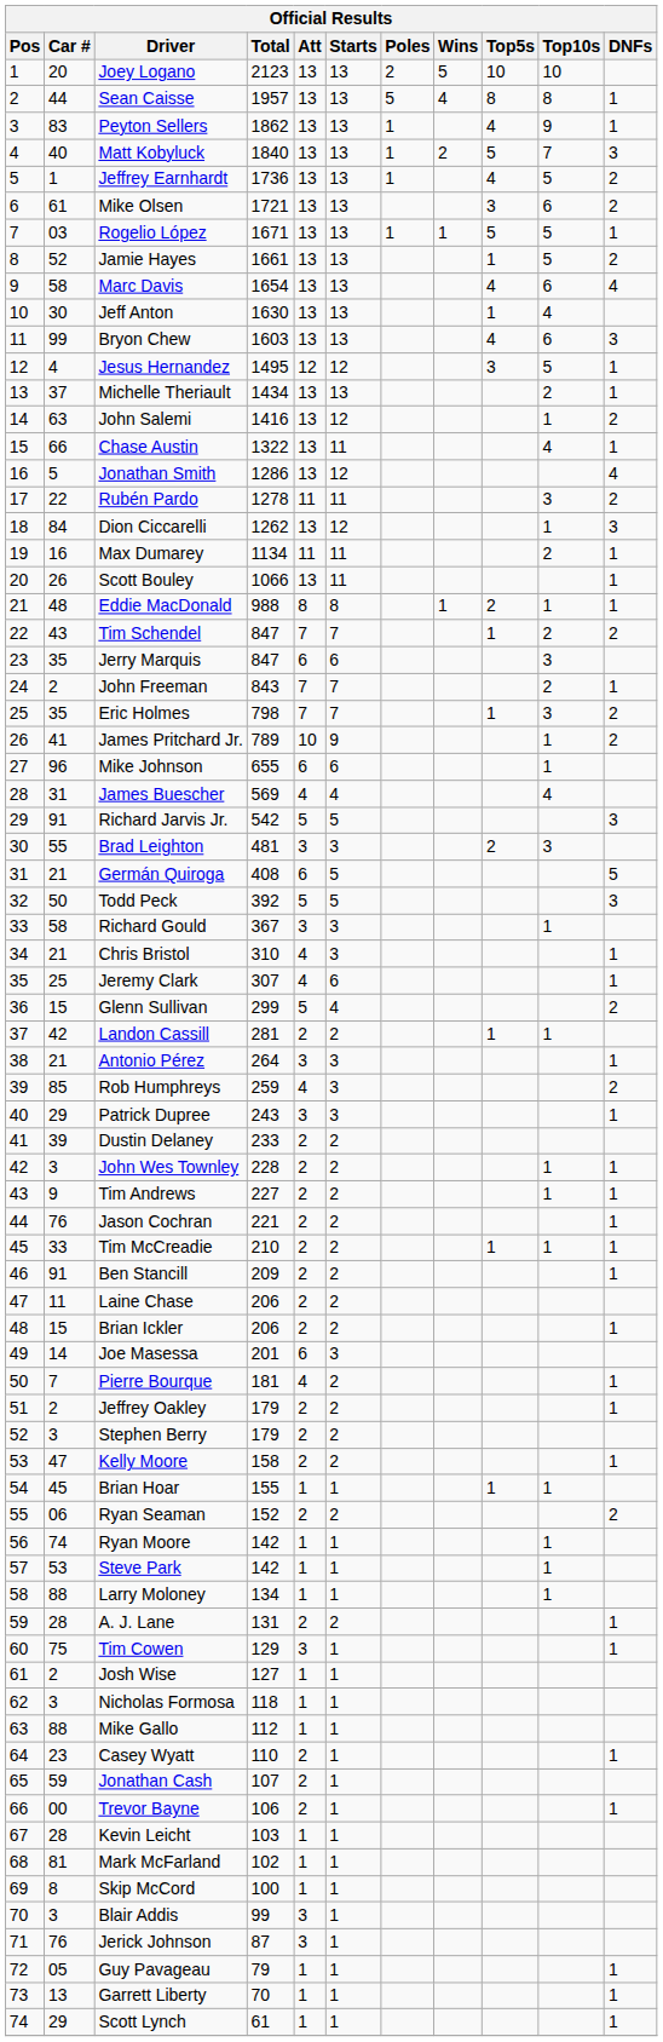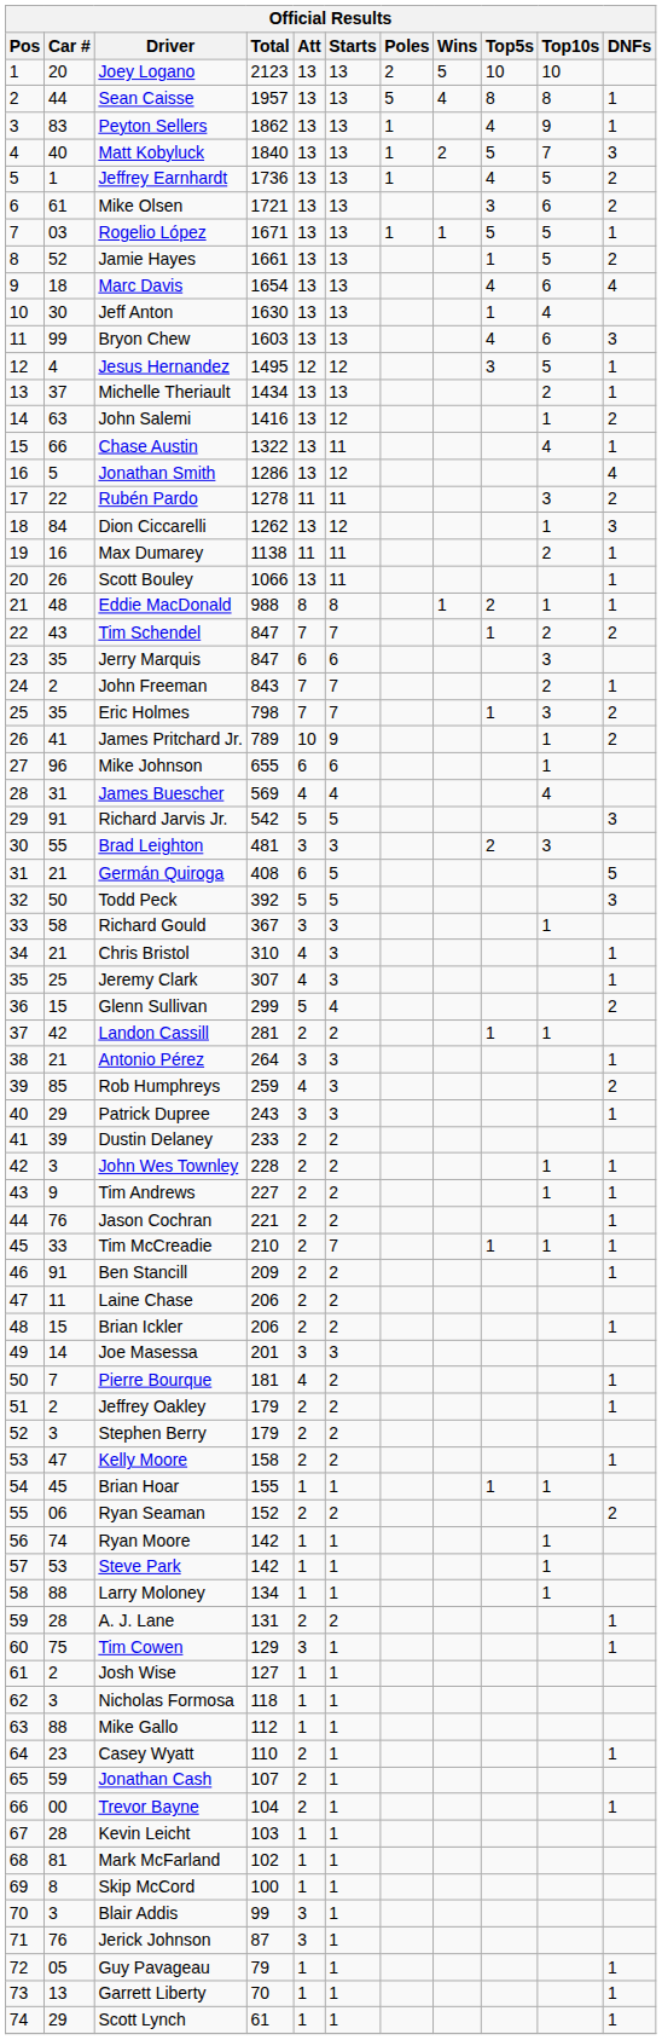Marc Davis | Car #: 58 -> 18
Max Dumarey | Total: 1134 -> 1138
Jeremy Clark | Starts: 6 -> 3
Tim McCreadie | Starts: 2 -> 7
Joe Masessa | Att: 6 -> 3
Trevor Bayne | Total: 106 -> 104
